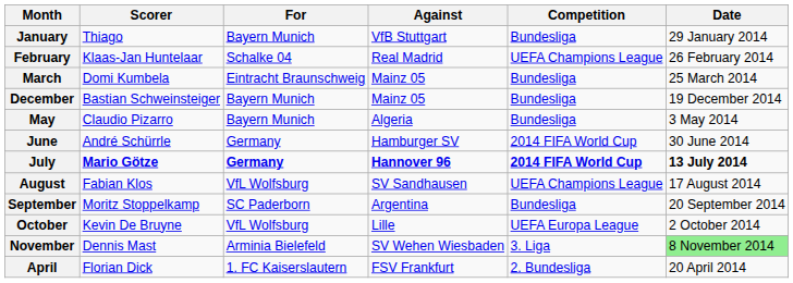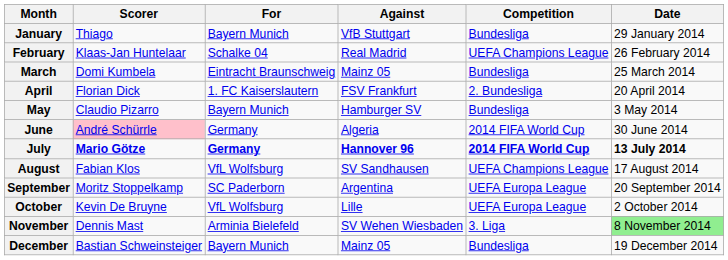rows swapped: April <-> December
May | Against: Algeria -> Hamburger SV
June | Scorer: no background -> pink background
June | Against: Hamburger SV -> Algeria
September | Competition: Bundesliga -> UEFA Europa League
